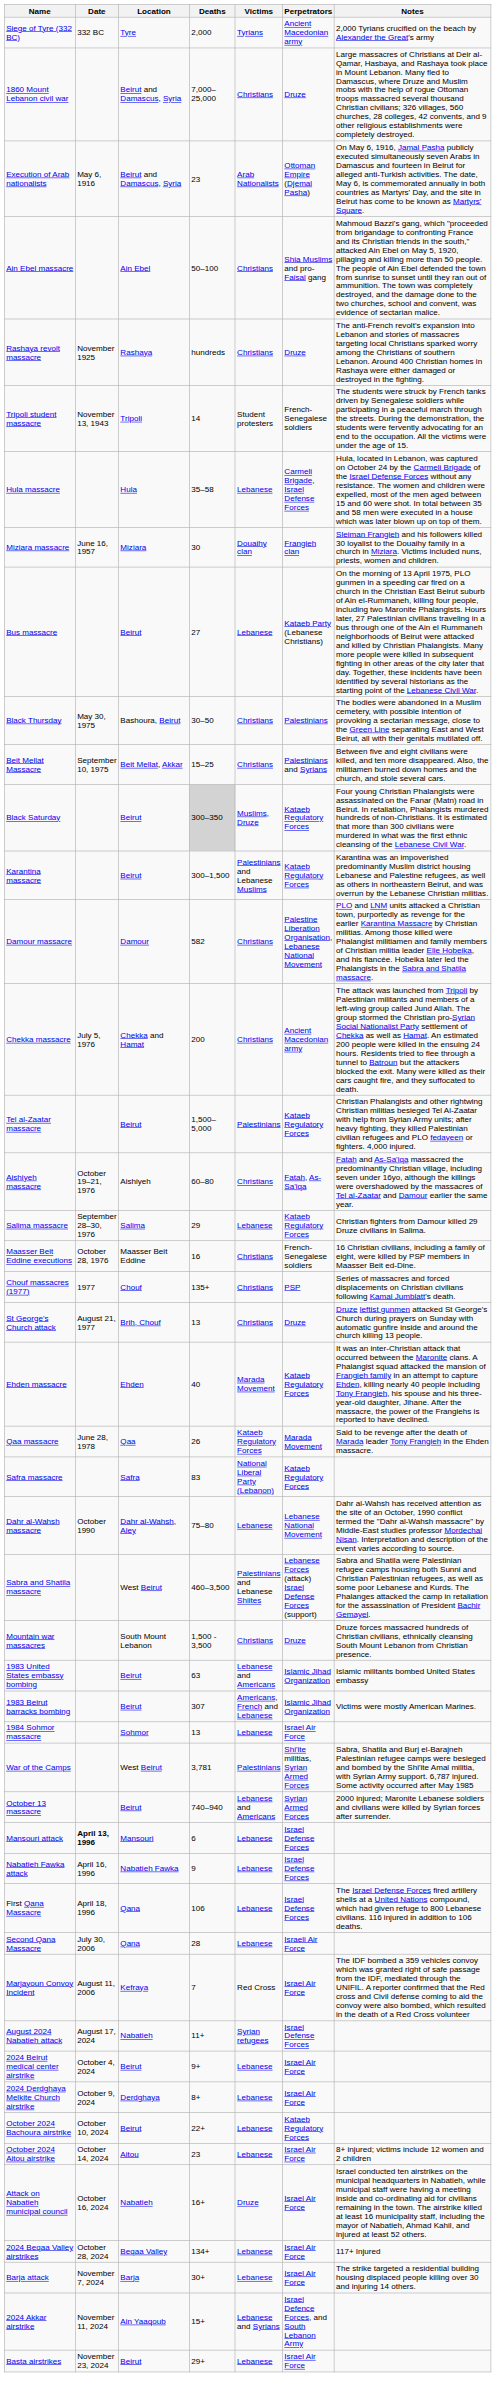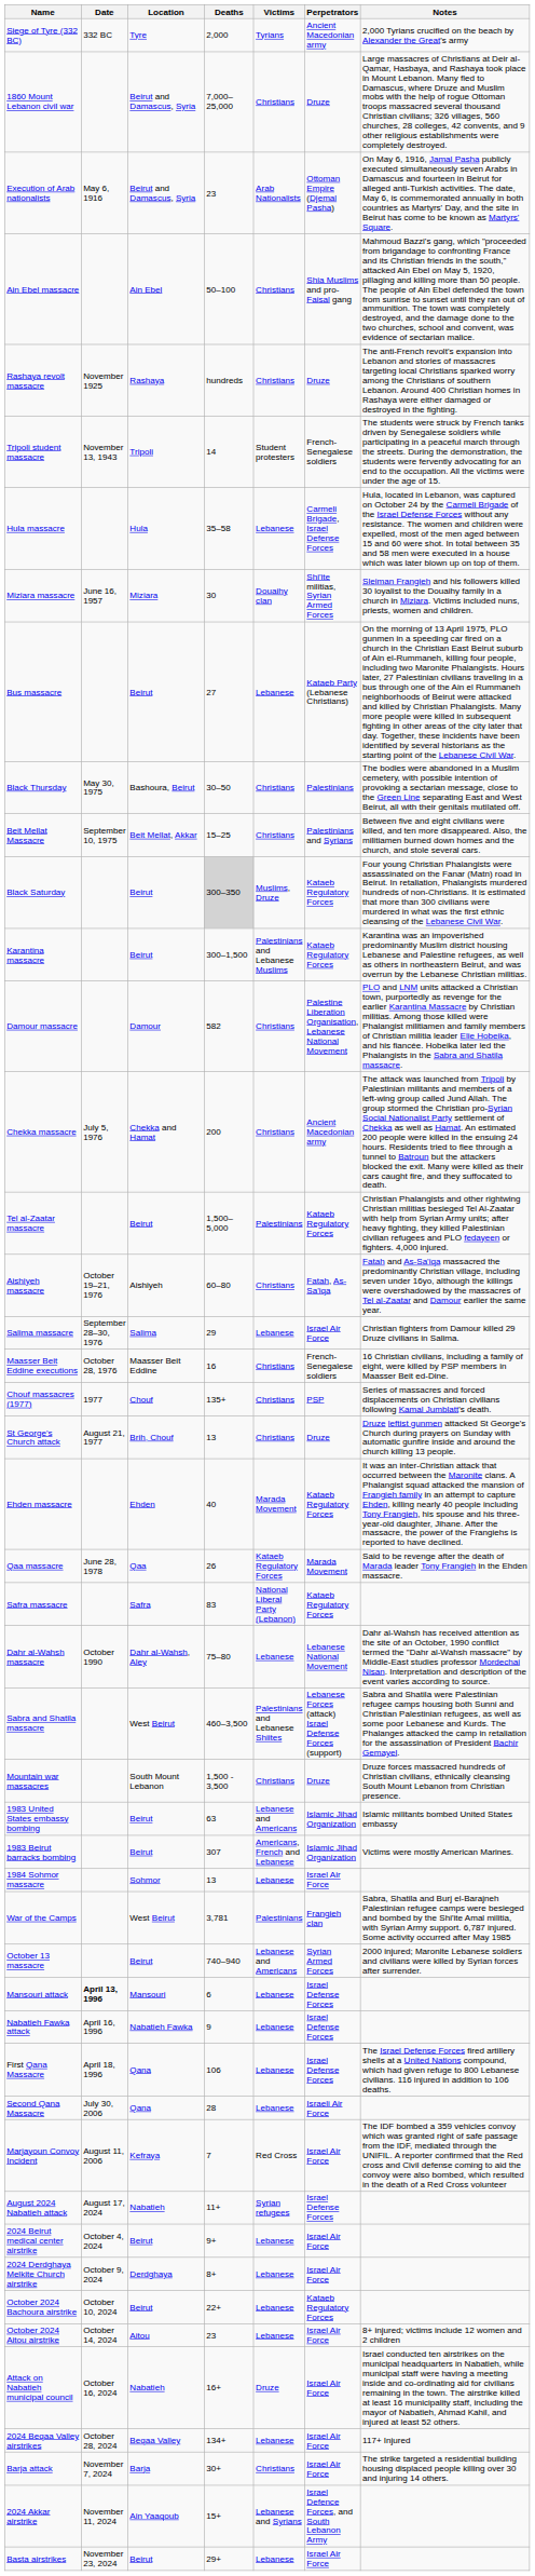Miziara massacre | Perpetrators: Frangieh clan -> Shi'ite militias, Syrian Armed Forces
Salima massacre | Perpetrators: Kataeb Regulatory Forces -> Israel Air Force
War of the Camps | Perpetrators: Shi'ite militias, Syrian Armed Forces -> Frangieh clan
Barja attack | Victims: Lebanese -> Christians
